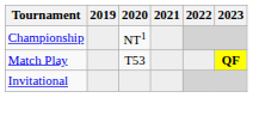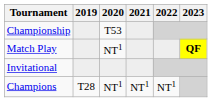Championship | 2020: NT1 -> T53
Match Play | 2020: T53 -> NT1
+ row: Champions | T28 | NT1 | NT1 | NT1
